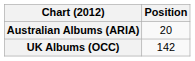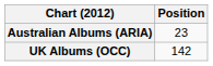Australian Albums (ARIA) | Position: 20 -> 23
